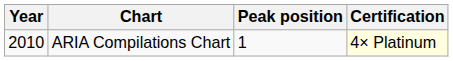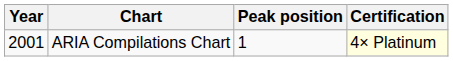ARIA Compilations Chart | Year: 2010 -> 2001
